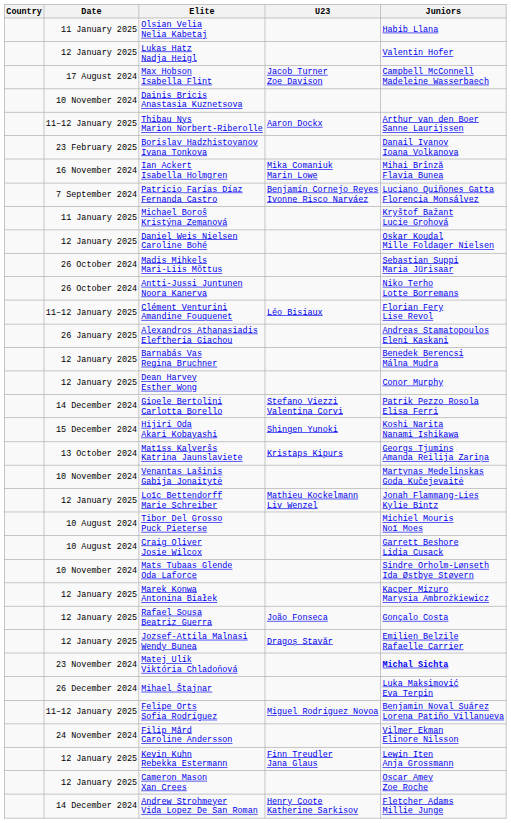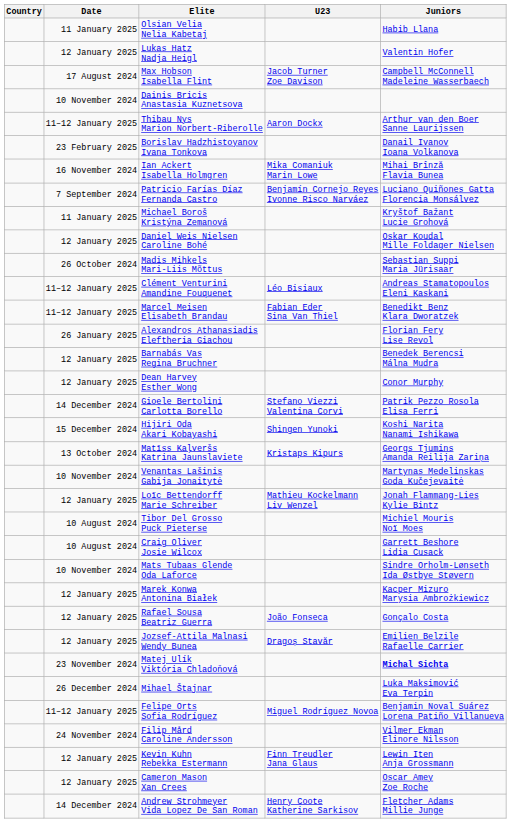- row: 26 October 2024 | Antti-Jussi Juntunen Noora Kanerva | Niko Terho Lotte Borremans
Clément Venturini Amandine Fouquenet | Juniors: Florian Fery Lise Revol -> Andreas Stamatopoulos Eleni Kaskani
+ row: 11–12 January 2025 | Marcel Meisen Elisabeth Brandau | Fabian Eder Sina Van Thiel | Benedikt Benz Klara Dworatzek
Alexandros Athanasiadis Eleftheria Giachou | Juniors: Andreas Stamatopoulos Eleni Kaskani -> Florian Fery Lise Revol
